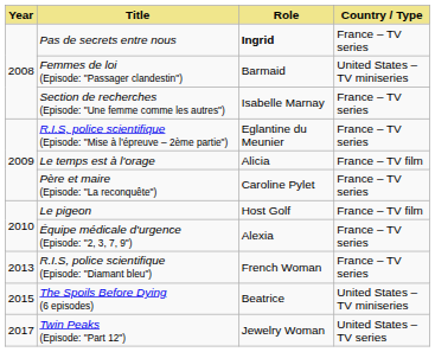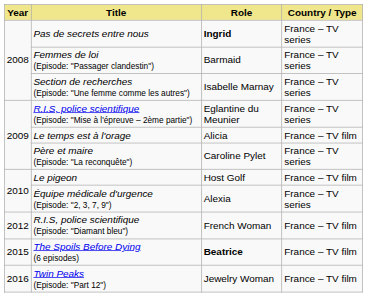Femmes de loi (Episode: "Passager clandestin") | Country / Type: United States – TV miniseries -> France – TV series
R.I.S, police scientifique (Episode: "Diamant bleu") | Year: 2013 -> 2012
R.I.S, police scientifique (Episode: "Diamant bleu") | Country / Type: France – TV series -> France – TV film
The Spoils Before Dying (6 episodes) | Role: normal -> bold
The Spoils Before Dying (6 episodes) | Country / Type: United States – TV miniseries -> France – TV film
Twin Peaks (Episode: "Part 12") | Year: 2017 -> 2016
Twin Peaks (Episode: "Part 12") | Country / Type: United States – TV series -> France – TV film
